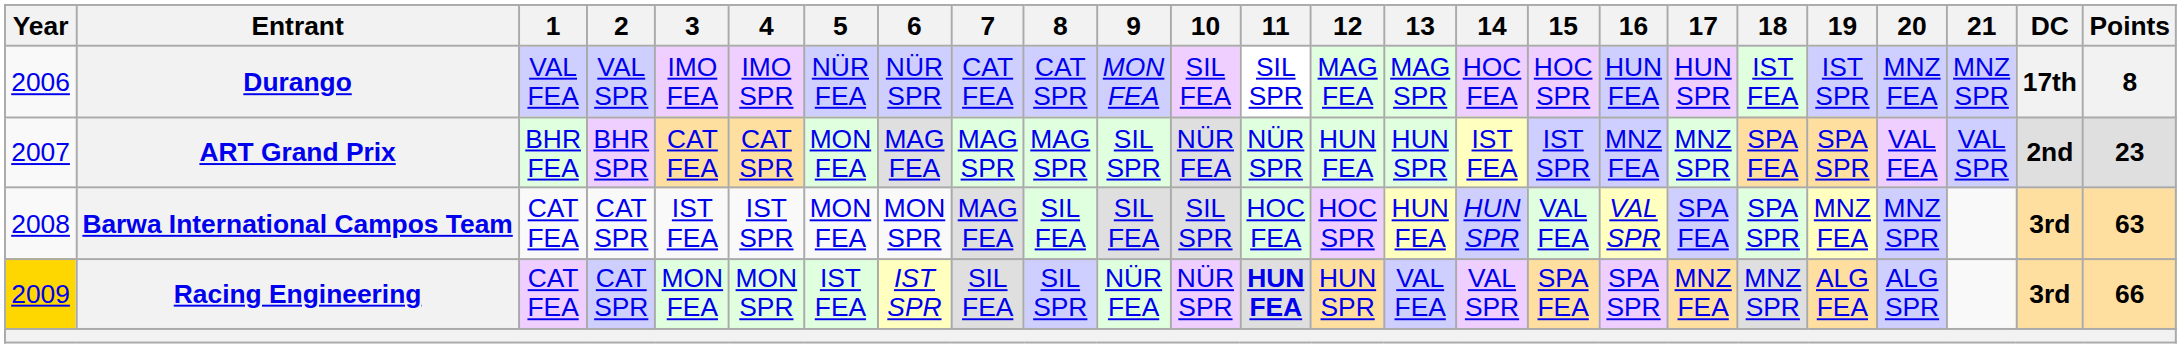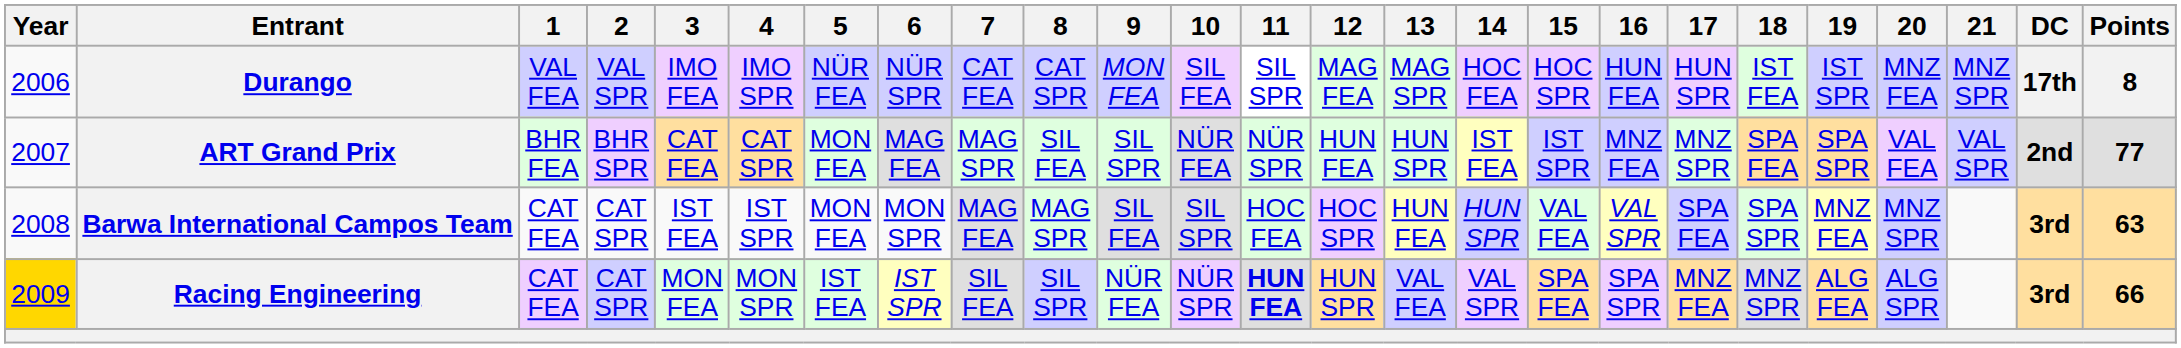ART Grand Prix | 8: MAG SPR -> SIL FEA
ART Grand Prix | Points: 23 -> 77
Barwa International Campos Team | 8: SIL FEA -> MAG SPR
